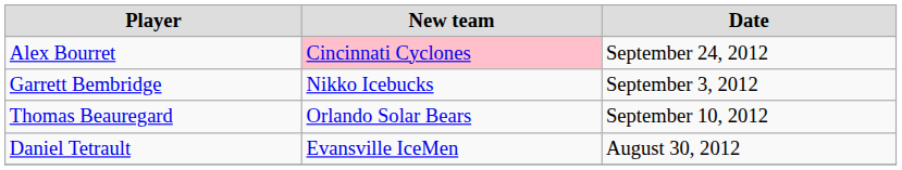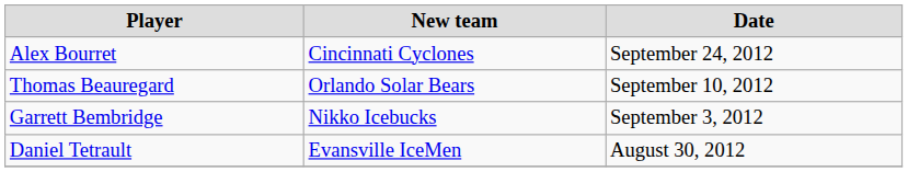Alex Bourret | New team: pink background -> no background
rows swapped: Garrett Bembridge <-> Thomas Beauregard
